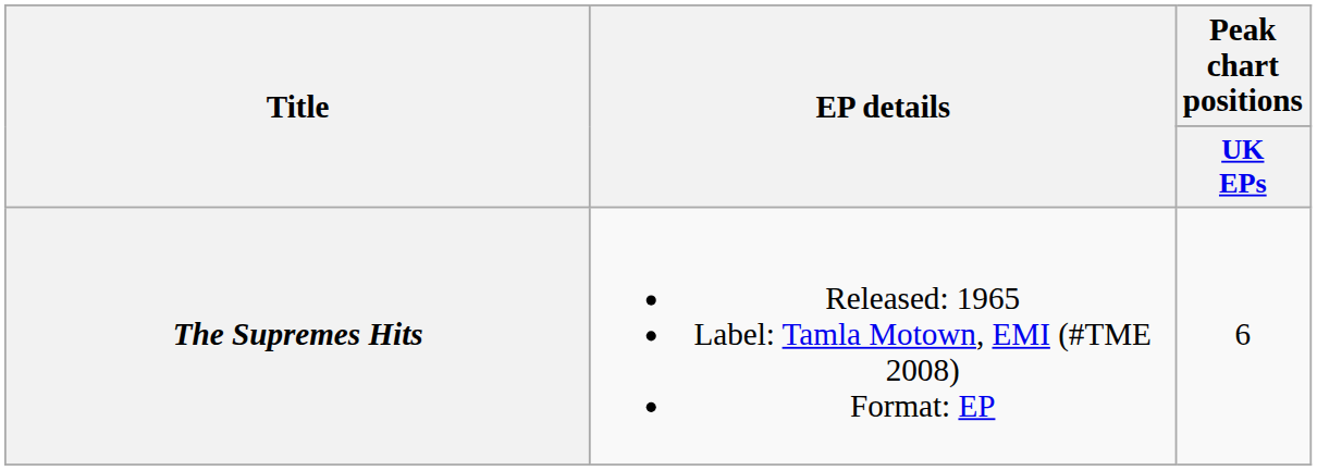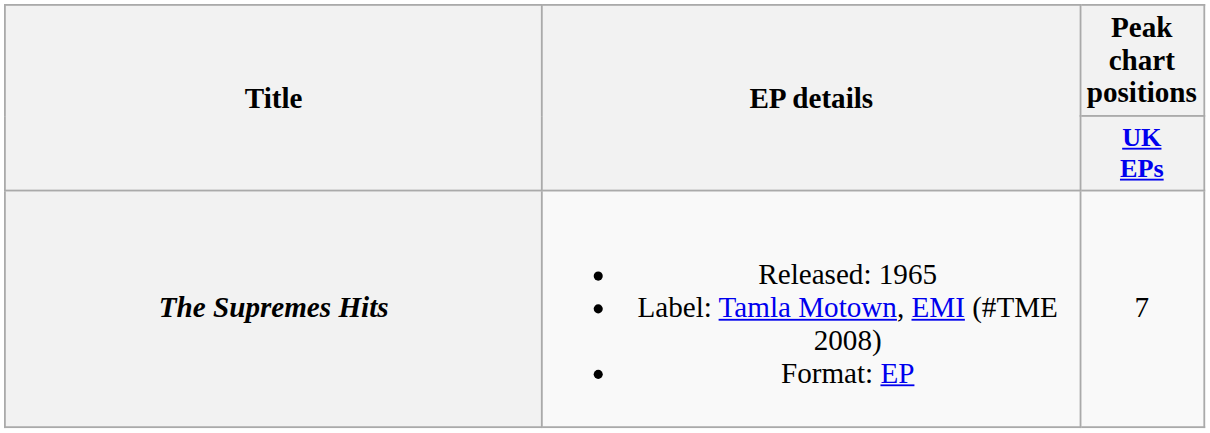The Supremes Hits | Peak chart positions / UK EPs: 6 -> 7
